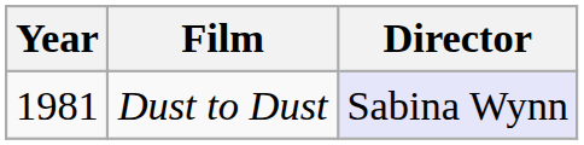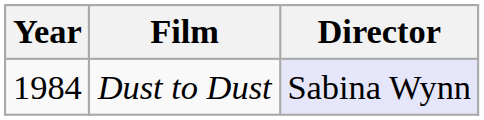Dust to Dust | Year: 1981 -> 1984
